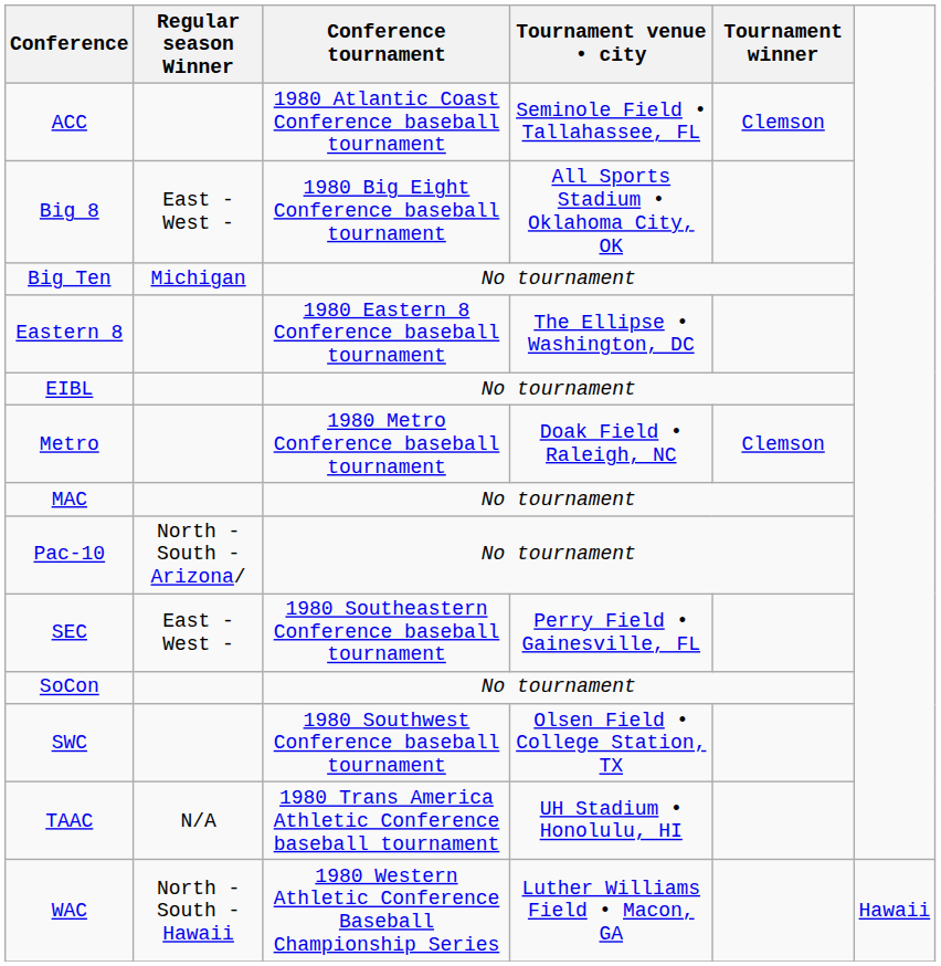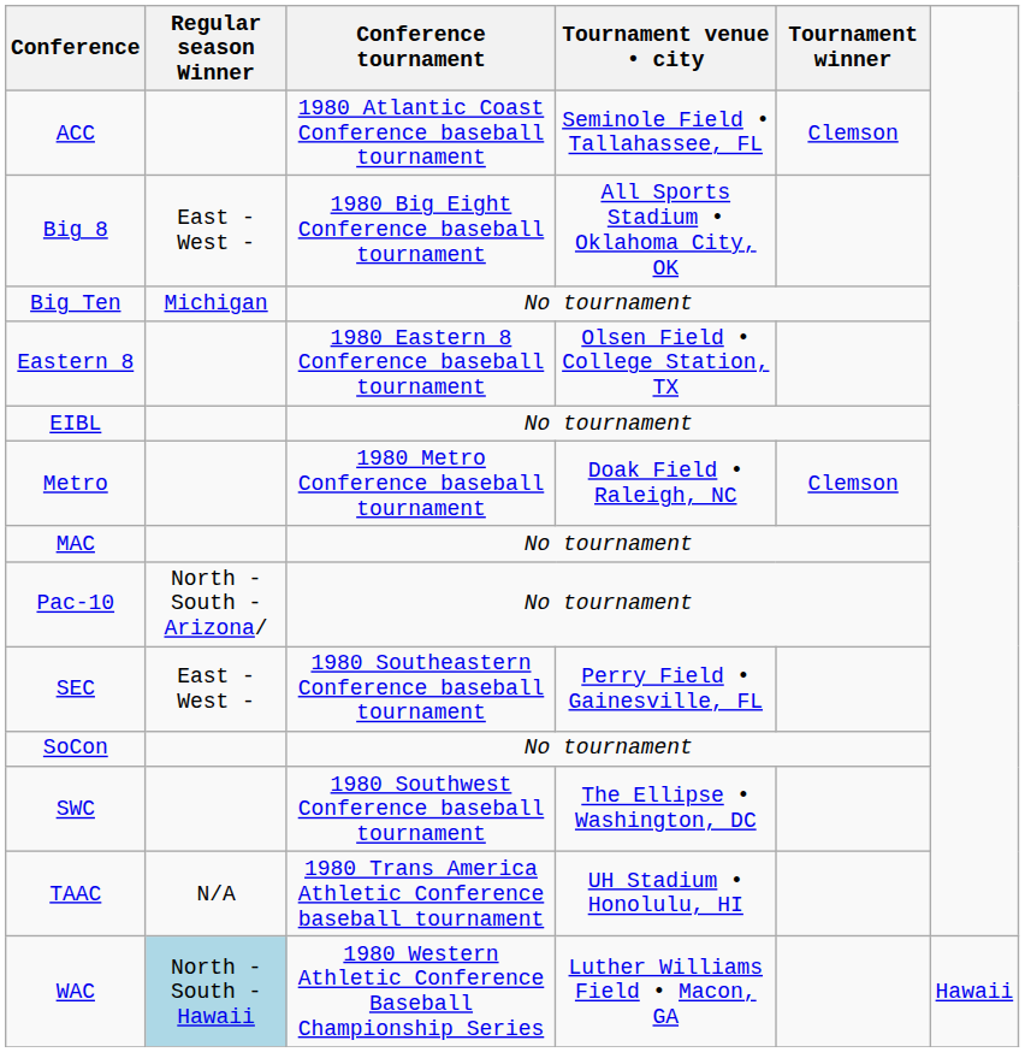Eastern 8 | Tournament venue • city: The Ellipse • Washington, DC -> Olsen Field • College Station, TX
SWC | Tournament venue • city: Olsen Field • College Station, TX -> The Ellipse • Washington, DC
WAC | Regular season Winner: no background -> lightblue background
